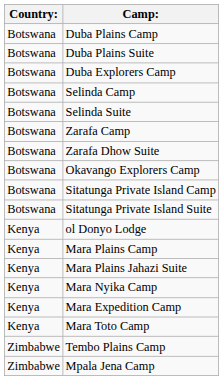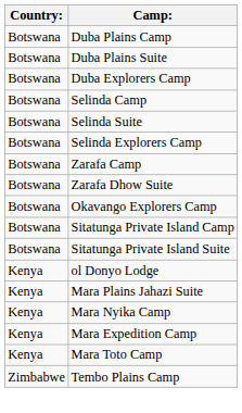+ row: Botswana | Selinda Explorers Camp
- row: Kenya | Mara Plains Camp
- row: Zimbabwe | Mpala Jena Camp
